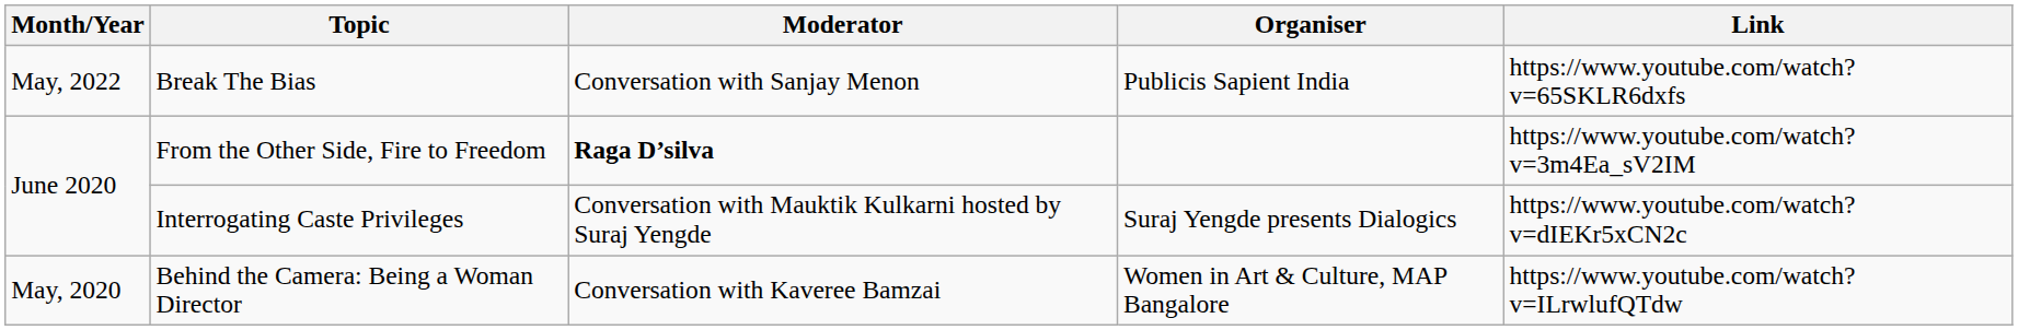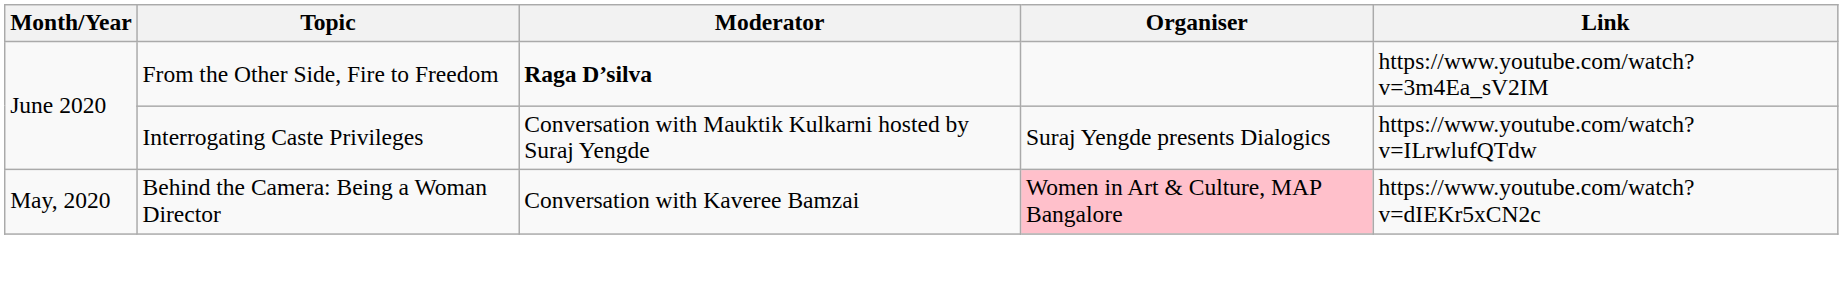- row: May, 2022 | Break The Bias | Conversation with Sanjay Menon | Publicis Sapient India | https://www.youtube.com/watch?v=65SKLR6dxfs
Interrogating Caste Privileges | Link: https://www.youtube.com/watch?v=dIEKr5xCN2c -> https://www.youtube.com/watch?v=ILrwlufQTdw
Behind the Camera: Being a Woman Director | Organiser: no background -> pink background
Behind the Camera: Being a Woman Director | Link: https://www.youtube.com/watch?v=ILrwlufQTdw -> https://www.youtube.com/watch?v=dIEKr5xCN2c
